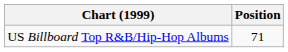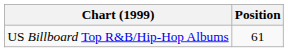US Billboard Top R&B/Hip-Hop Albums | Position: 71 -> 61
